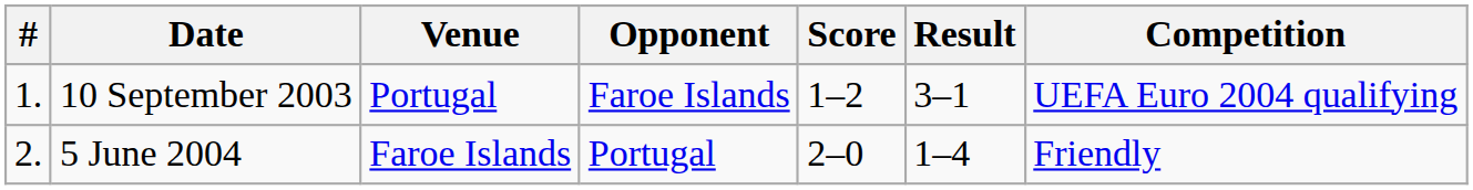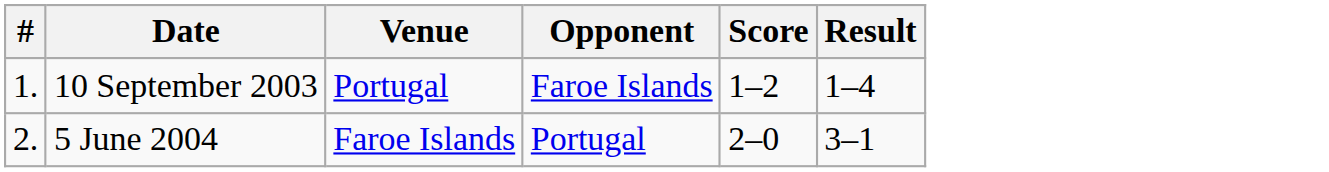- column: Competition | UEFA Euro 2004 qualifying | Friendly
10 September 2003 | Result: 3–1 -> 1–4
5 June 2004 | Result: 1–4 -> 3–1
